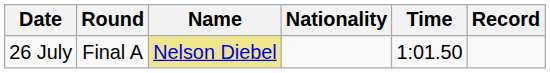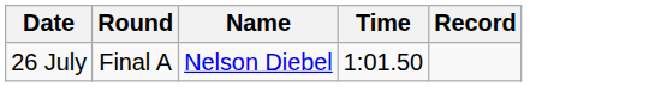- column: Nationality
26 July | Name: khaki background -> no background
